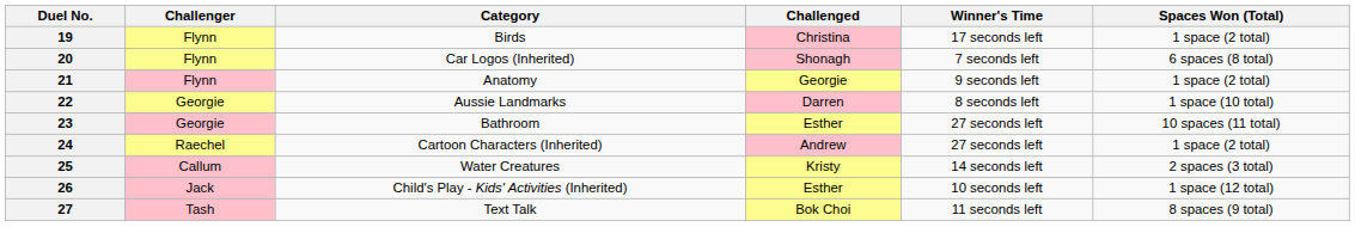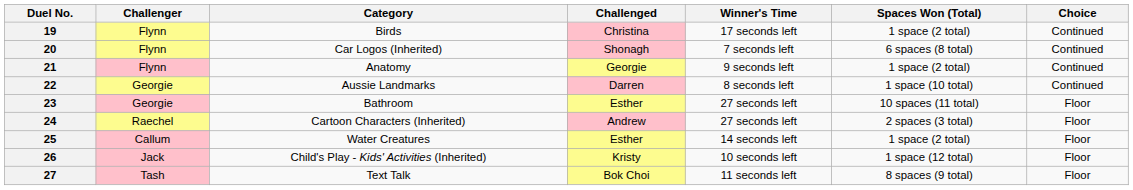+ column: Choice | Continued | Continued | Continued | Continued | Floor | Floor | Floor | Floor | Floor
24 | Spaces Won (Total): 1 space (2 total) -> 2 spaces (3 total)
25 | Challenged: Kristy -> Esther
25 | Spaces Won (Total): 2 spaces (3 total) -> 1 space (2 total)
26 | Challenged: Esther -> Kristy
